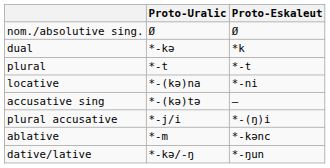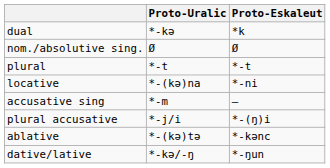rows swapped: nom./absolutive sing. <-> dual
accusative sing | Proto-Uralic: *-(kə)tə -> *-m
ablative | Proto-Uralic: *-m -> *-(kə)tə
